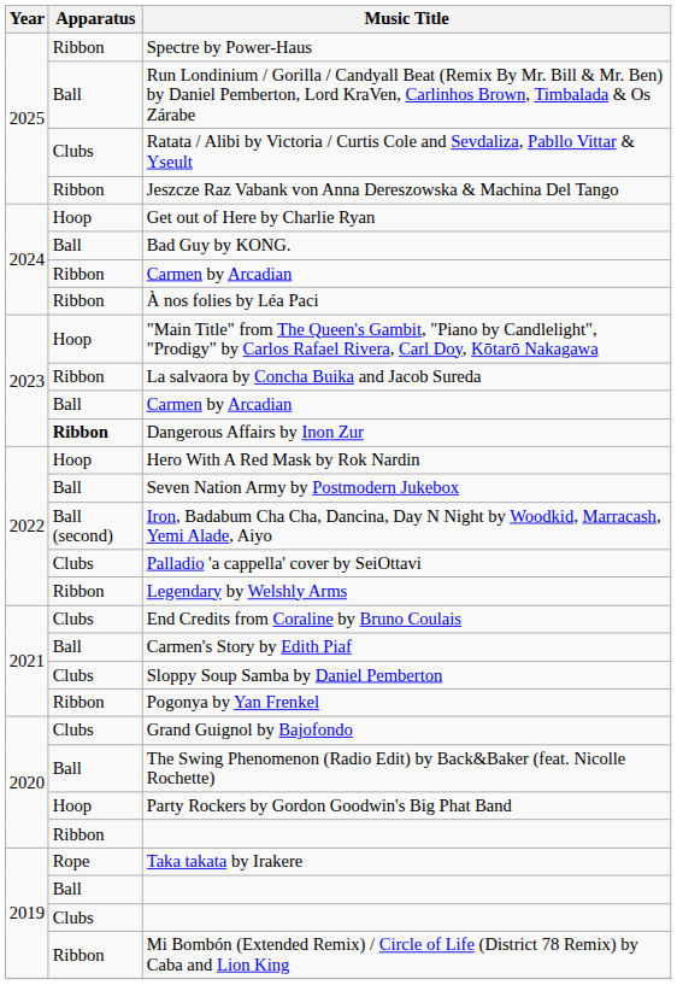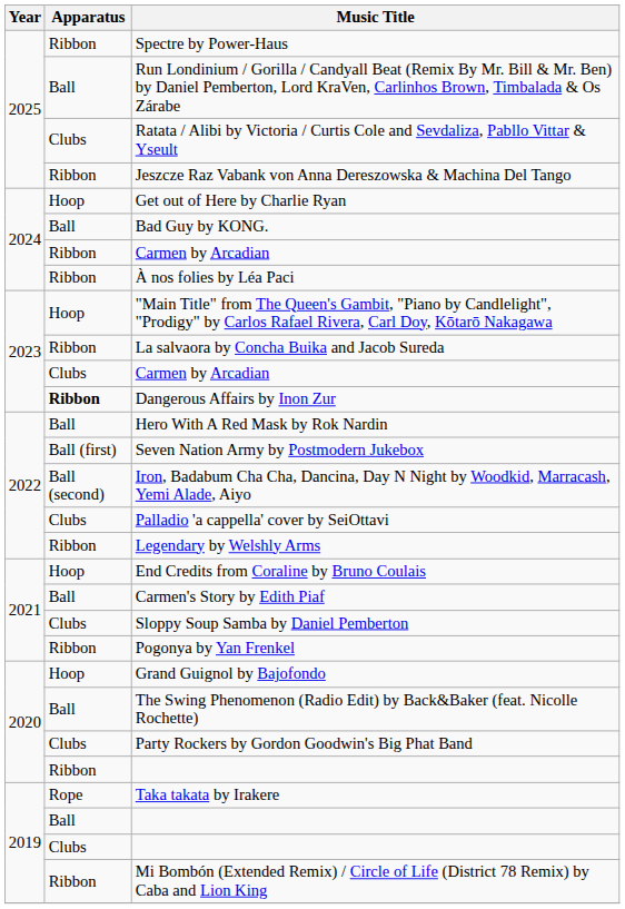2023 / Carmen by Arcadian | Apparatus: Ball -> Clubs
Hero With A Red Mask by Rok Nardin | Apparatus: Hoop -> Ball
Seven Nation Army by Postmodern Jukebox | Apparatus: Ball -> Ball (first)
End Credits from Coraline by Bruno Coulais | Apparatus: Clubs -> Hoop
Grand Guignol by Bajofondo | Apparatus: Clubs -> Hoop
Party Rockers by Gordon Goodwin's Big Phat Band | Apparatus: Hoop -> Clubs
